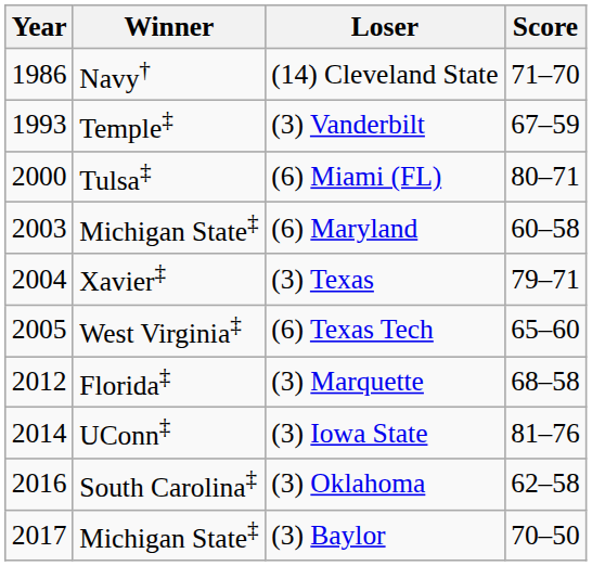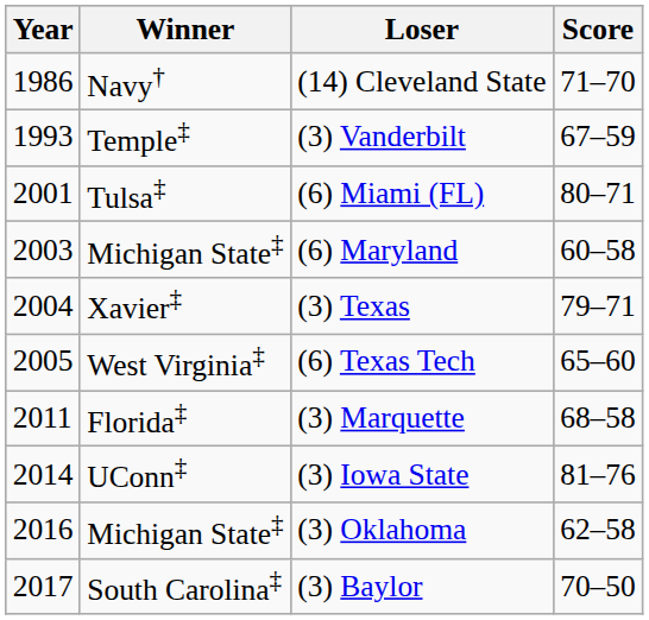(6) Miami (FL) | Year: 2000 -> 2001
(3) Marquette | Year: 2012 -> 2011
(3) Oklahoma | Winner: South Carolina‡ -> Michigan State‡
(3) Baylor | Winner: Michigan State‡ -> South Carolina‡
